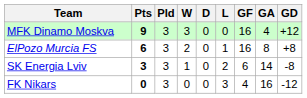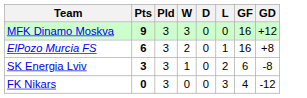- column: GA | 4 | 8 | 14 | 16
